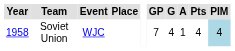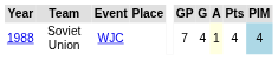Soviet Union | Year: 1958 -> 1988
Soviet Union | A: no background -> lightyellow background
